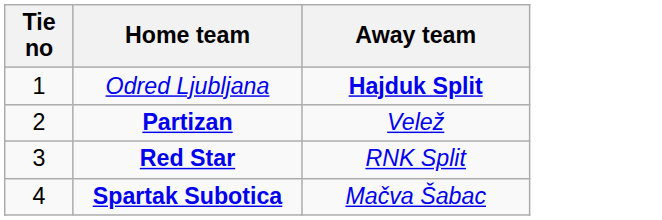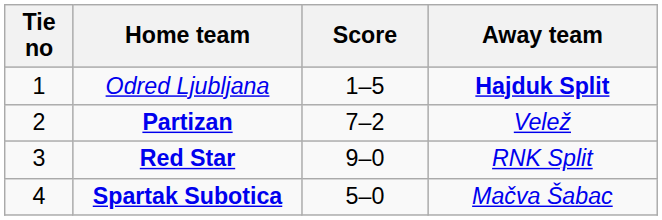+ column: Score | 1–5 | 7–2 | 9–0 | 5–0
